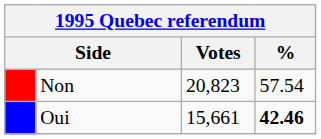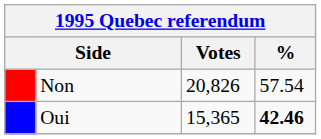Non | Votes: 20,823 -> 20,826
Oui | Votes: 15,661 -> 15,365
